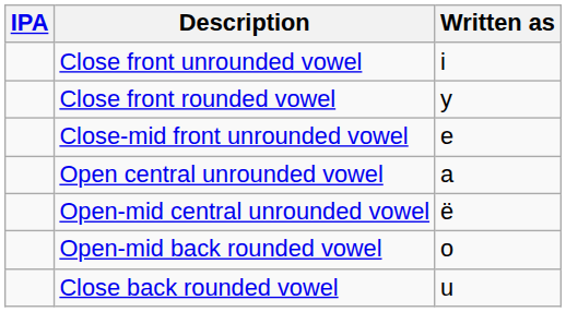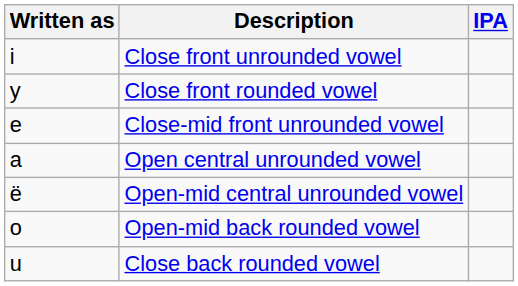columns swapped: IPA <-> Written as
